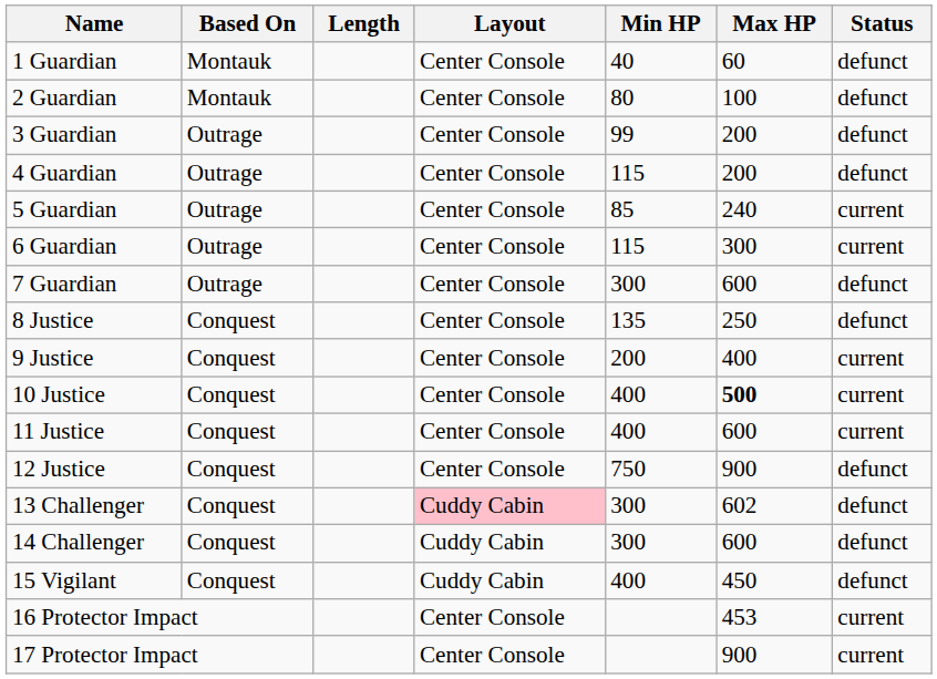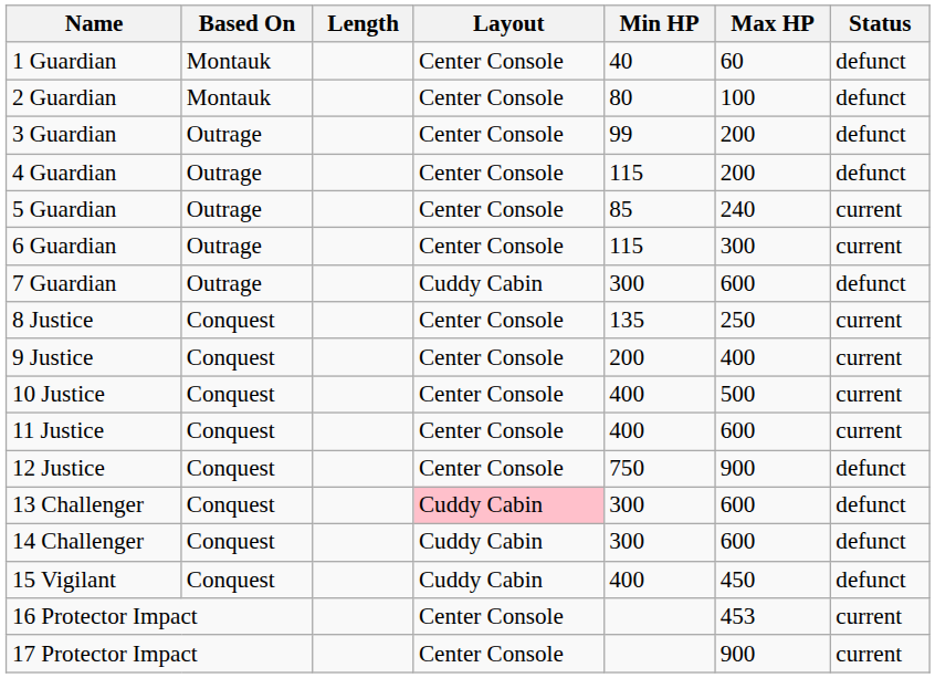7 Guardian | Layout: Center Console -> Cuddy Cabin
8 Justice | Status: defunct -> current
10 Justice | Max HP: bold -> normal
13 Challenger | Max HP: 602 -> 600
